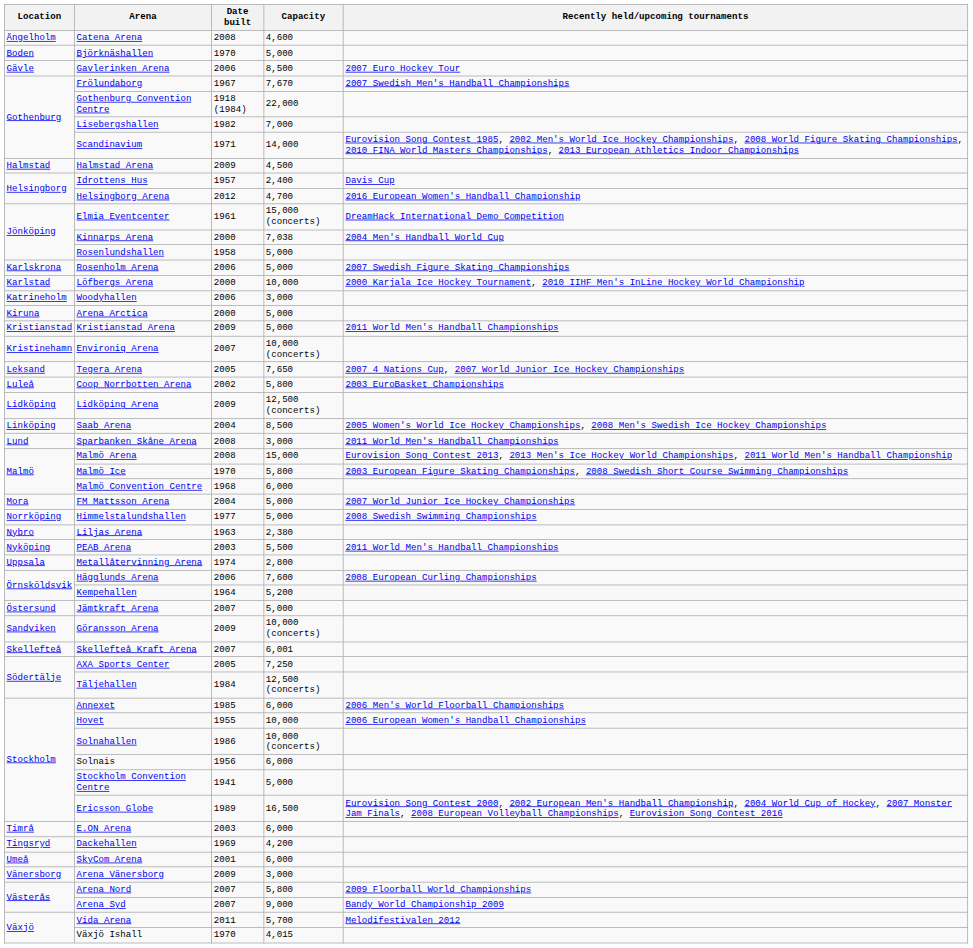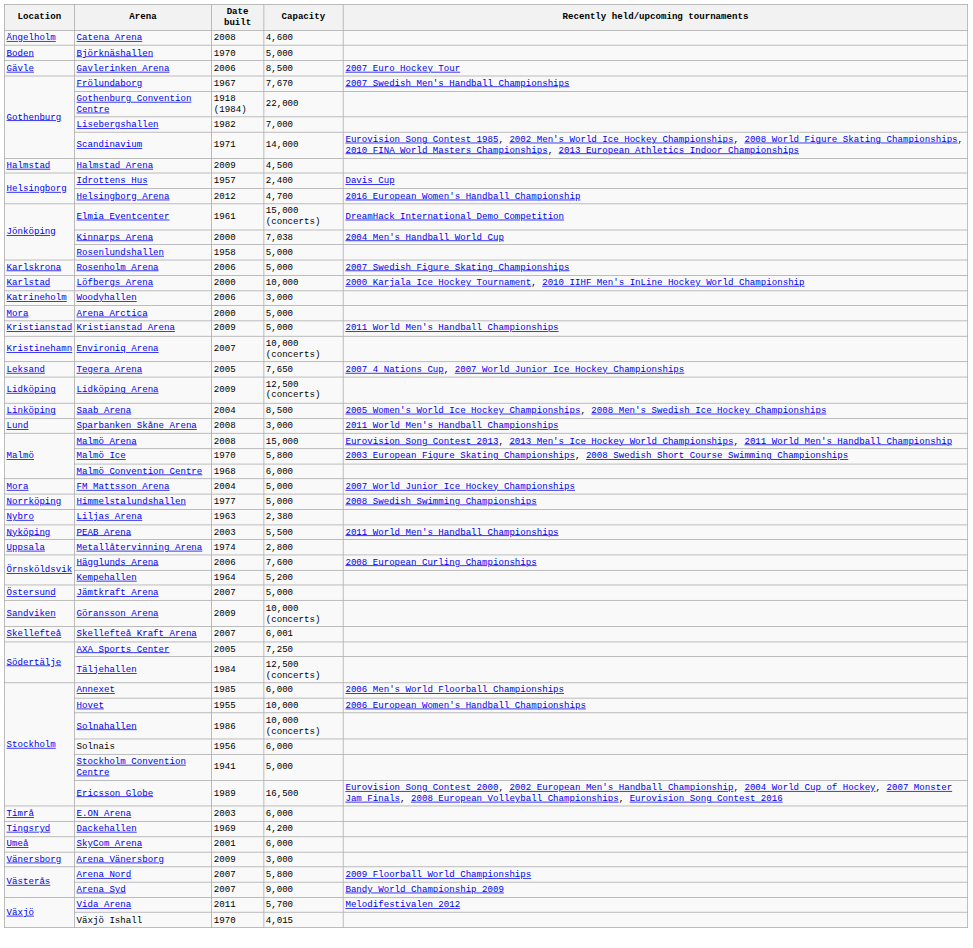Arena Arctica | Location: Kiruna -> Mora
- row: Luleå | Coop Norrbotten Arena | 2002 | 5,800 | 2003 EuroBasket Championships
